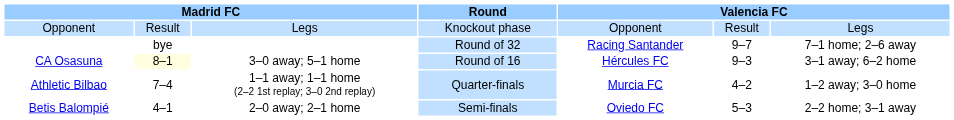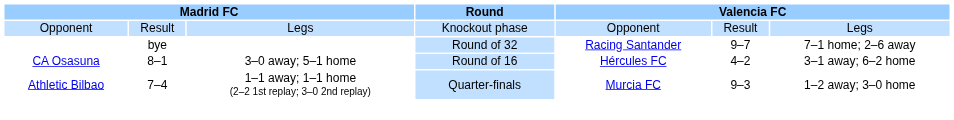CA Osasuna | column 2: lightyellow background -> no background
CA Osasuna | column 6: 9–3 -> 4–2
Athletic Bilbao | column 6: 4–2 -> 9–3
- row: Betis Balompié | 4–1 | 2–0 away; 2–1 home | Semi-finals | Oviedo FC | 5–3 | 2–2 home; 3–1 away
